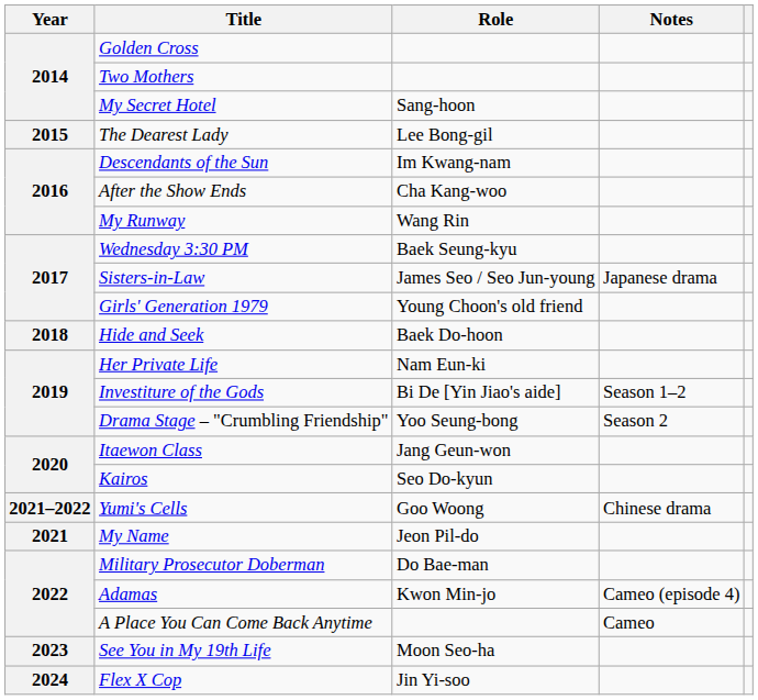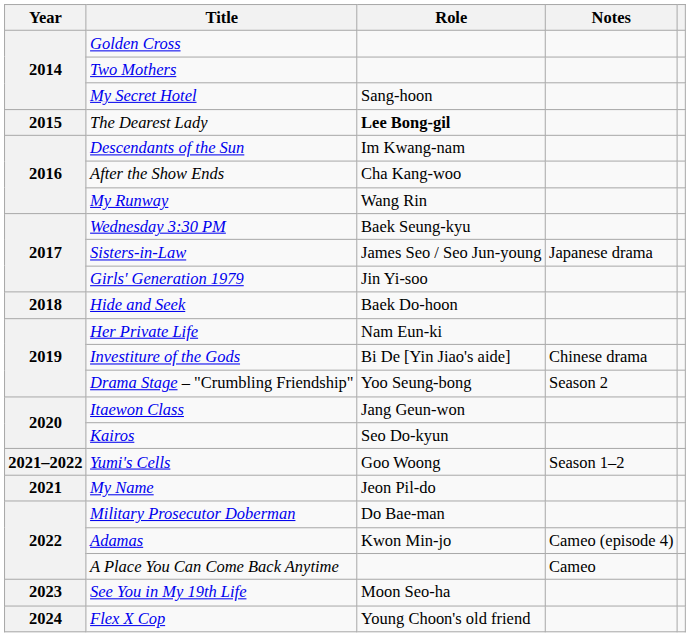The Dearest Lady | Role: normal -> bold
Girls' Generation 1979 | Role: Young Choon's old friend -> Jin Yi-soo
Investiture of the Gods | Notes: Season 1–2 -> Chinese drama
Yumi's Cells | Notes: Chinese drama -> Season 1–2
Flex X Cop | Role: Jin Yi-soo -> Young Choon's old friend
